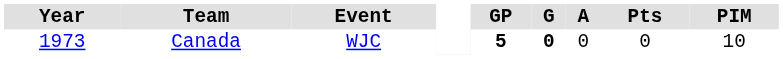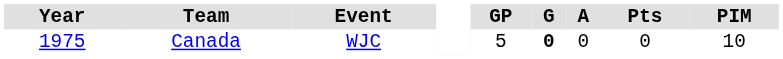Canada | Year: 1973 -> 1975
Canada | GP: bold -> normal
